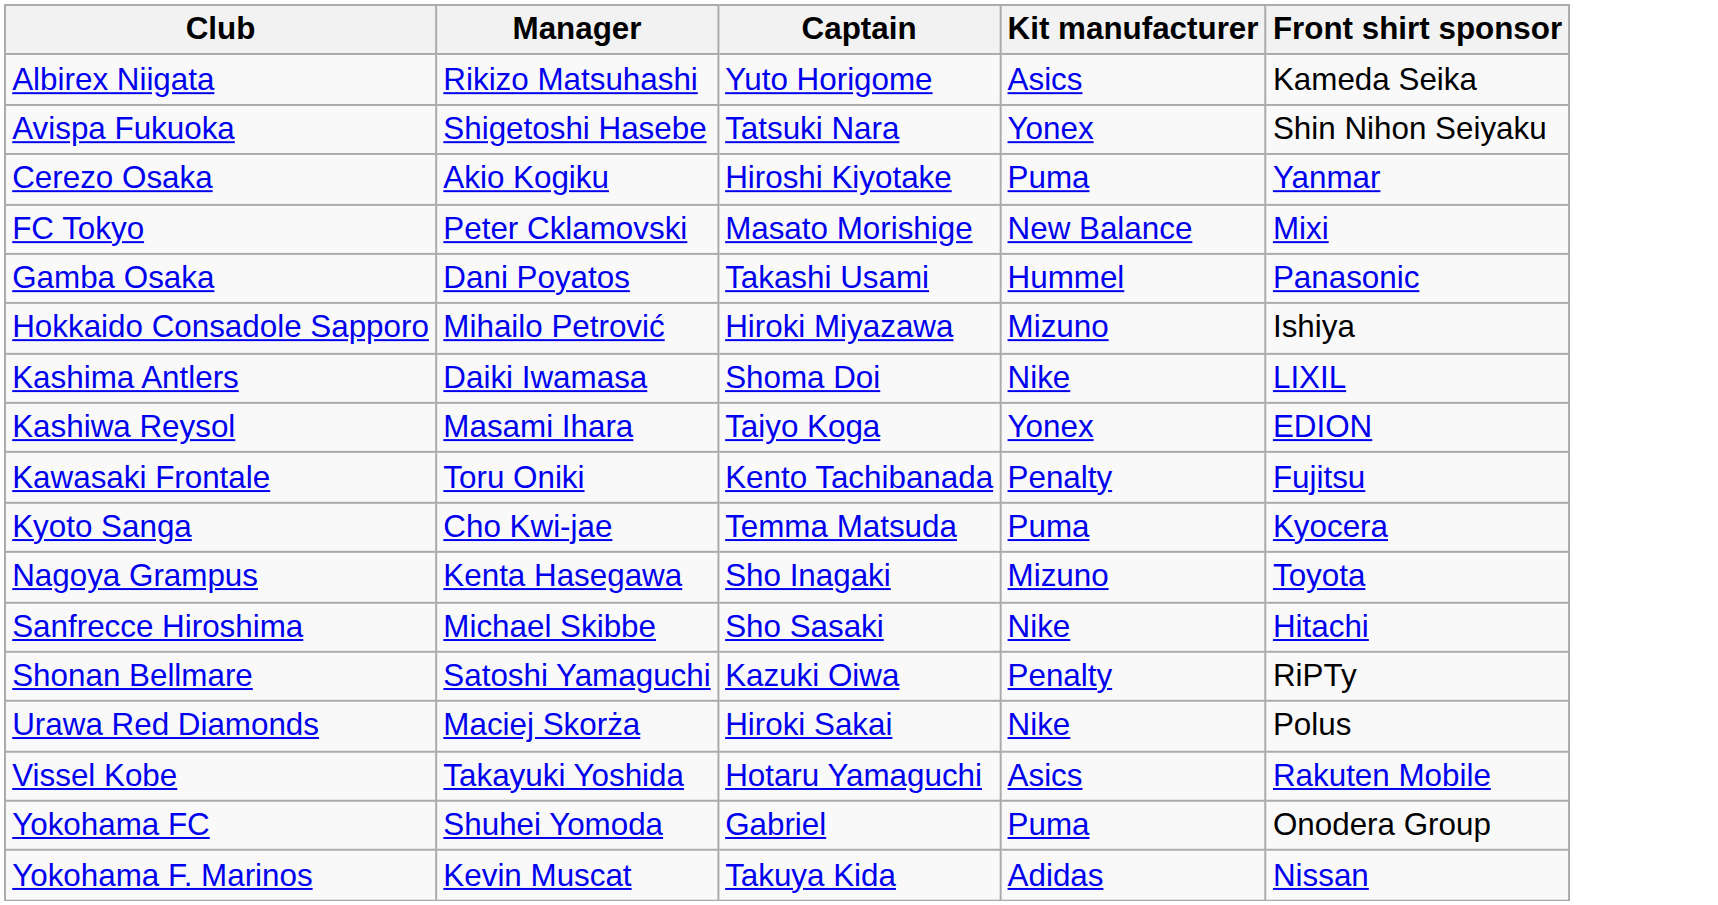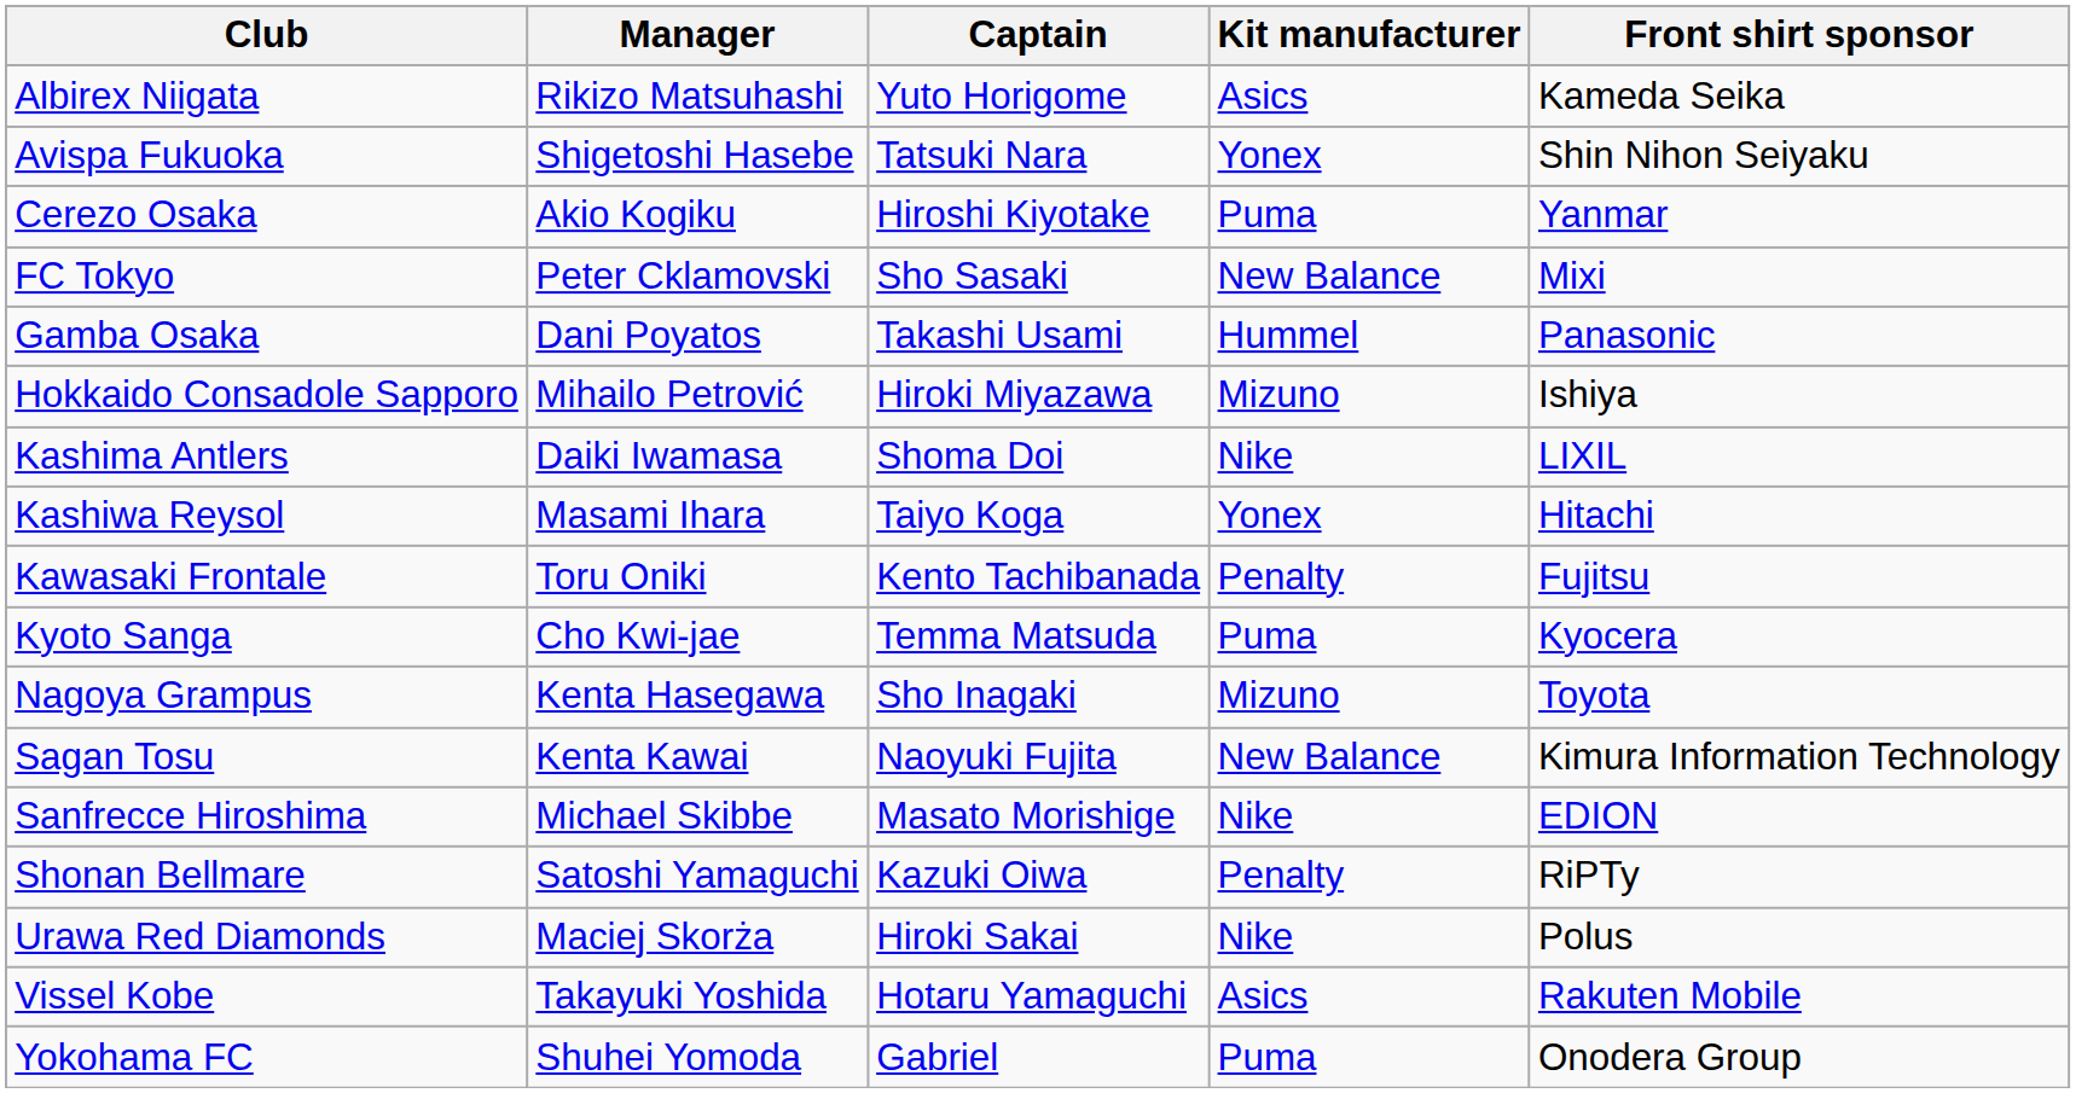FC Tokyo | Captain: Masato Morishige -> Sho Sasaki
Kashiwa Reysol | Front shirt sponsor: EDION -> Hitachi
+ row: Sagan Tosu | Kenta Kawai | Naoyuki Fujita | New Balance | Kimura Information Technology
Sanfrecce Hiroshima | Captain: Sho Sasaki -> Masato Morishige
Sanfrecce Hiroshima | Front shirt sponsor: Hitachi -> EDION
- row: Yokohama F. Marinos | Kevin Muscat | Takuya Kida | Adidas | Nissan
